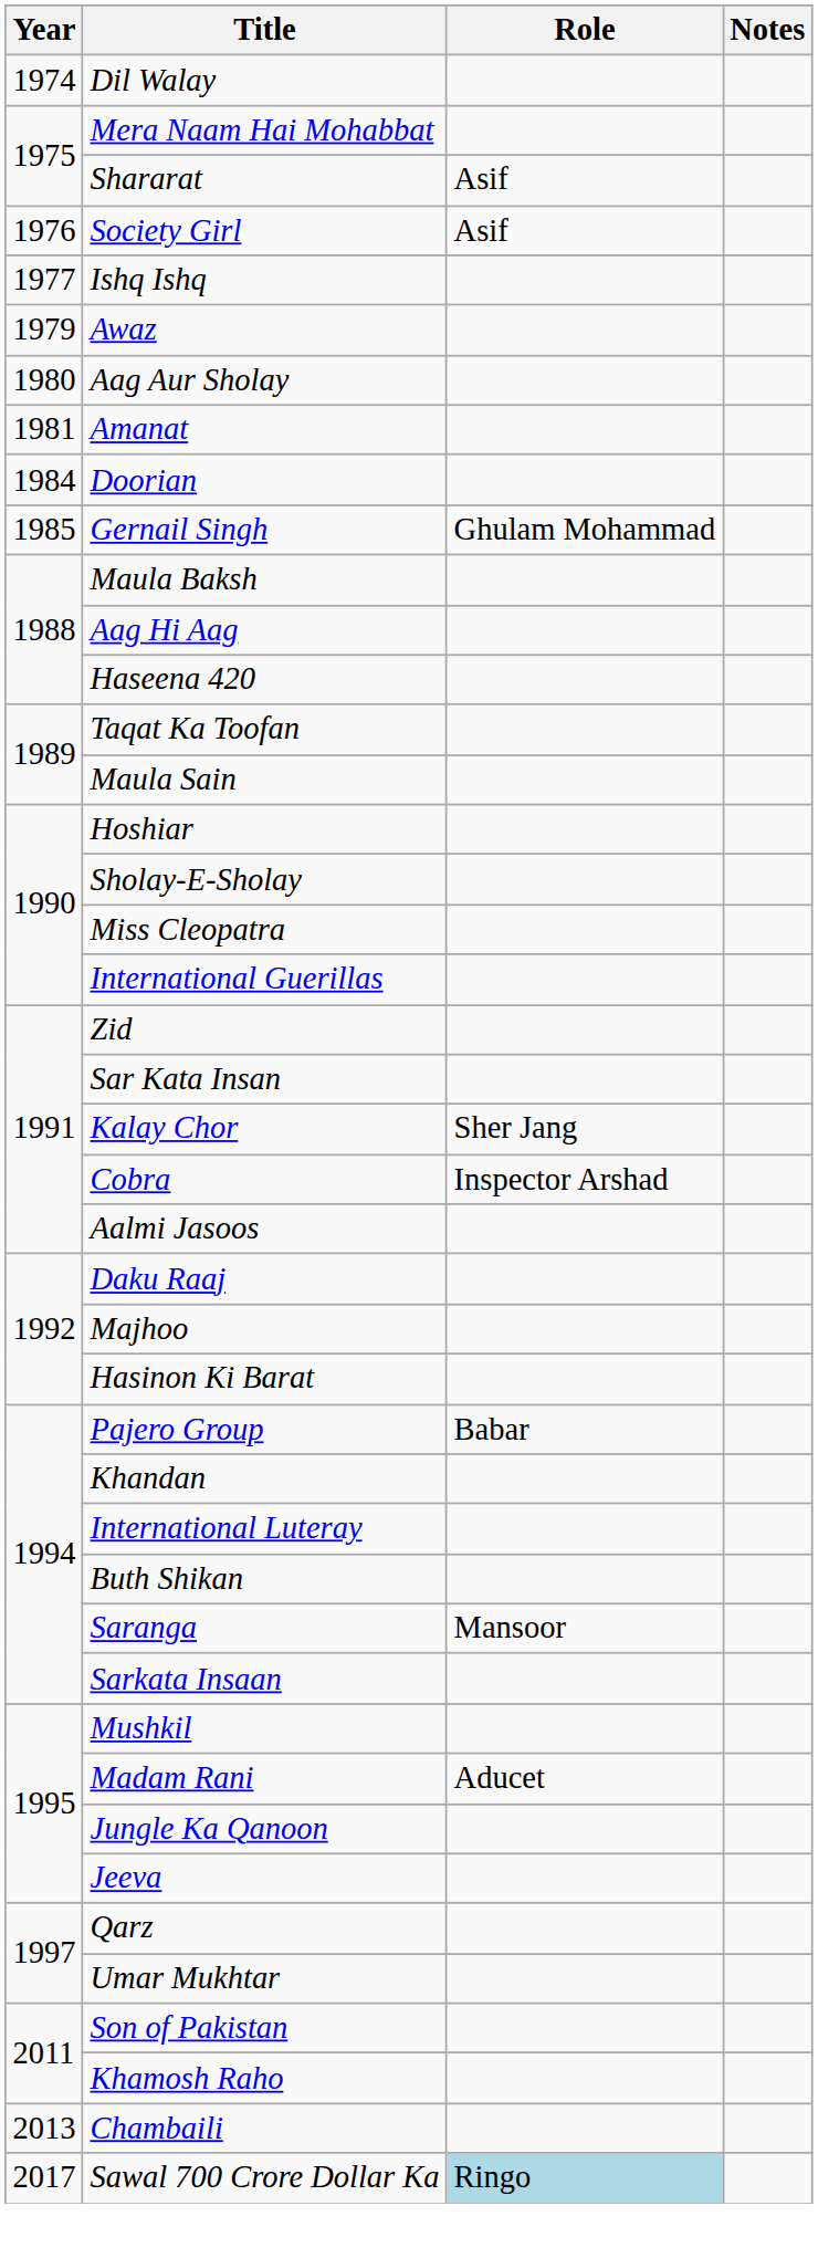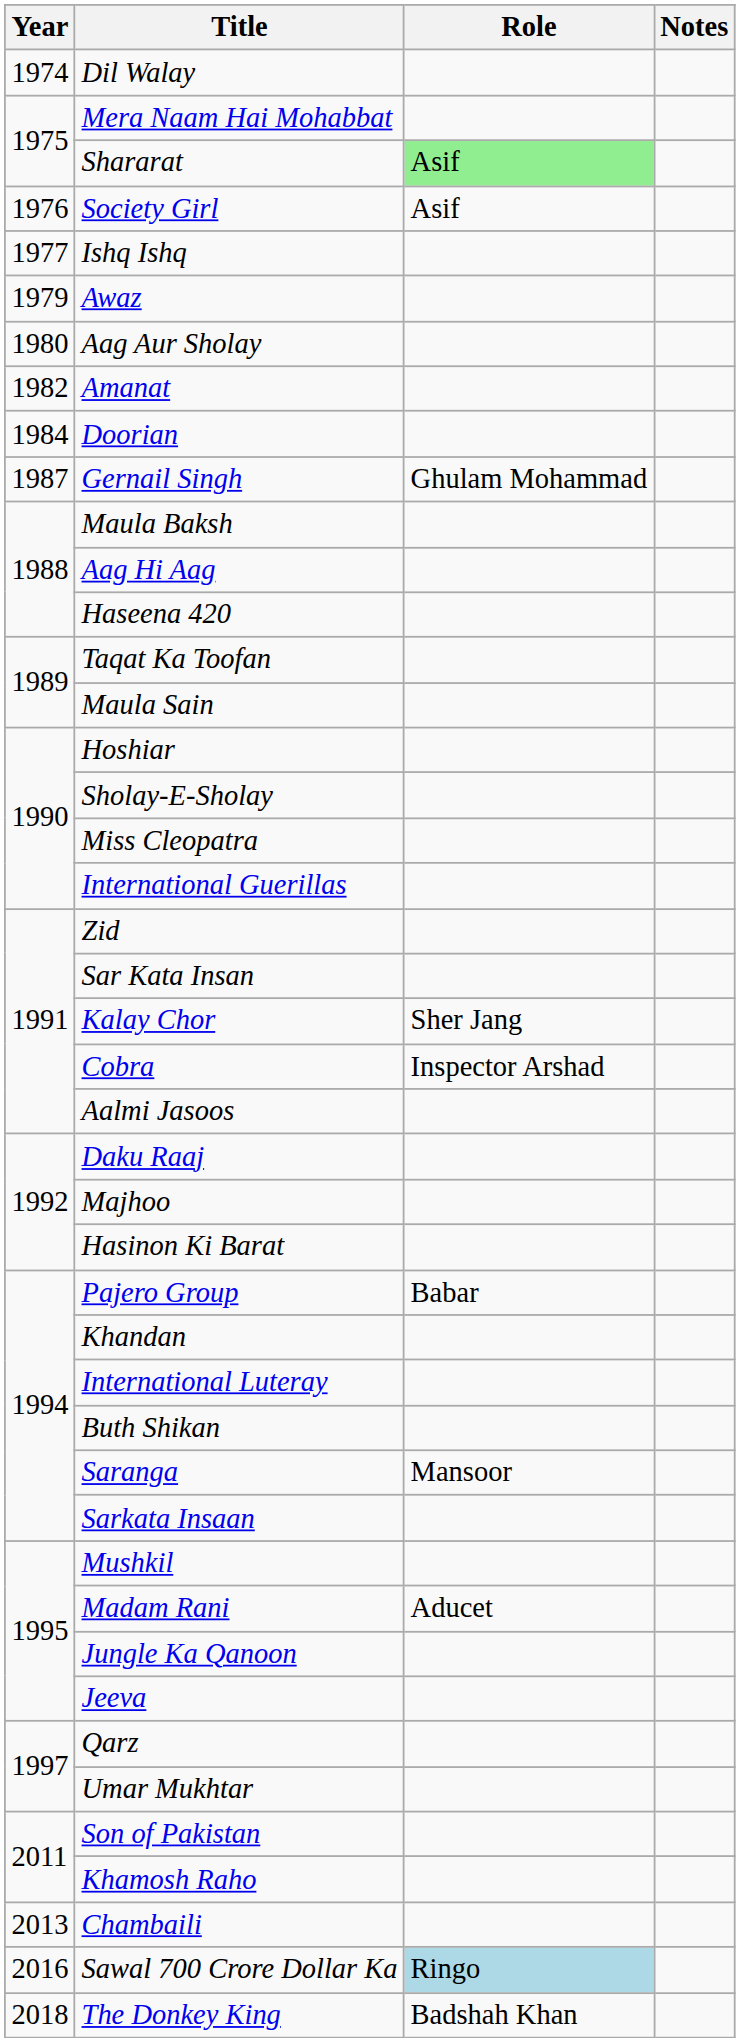Shararat | Role: no background -> lightgreen background
Amanat | Year: 1981 -> 1982
Gernail Singh | Year: 1985 -> 1987
Sawal 700 Crore Dollar Ka | Year: 2017 -> 2016
+ row: 2018 | The Donkey King | Badshah Khan
